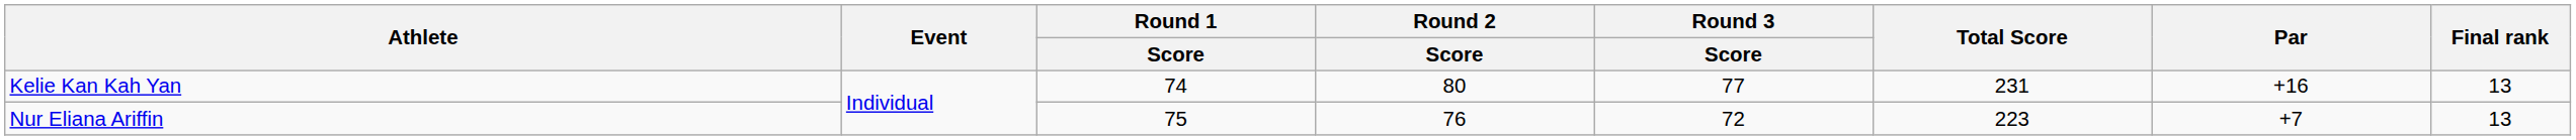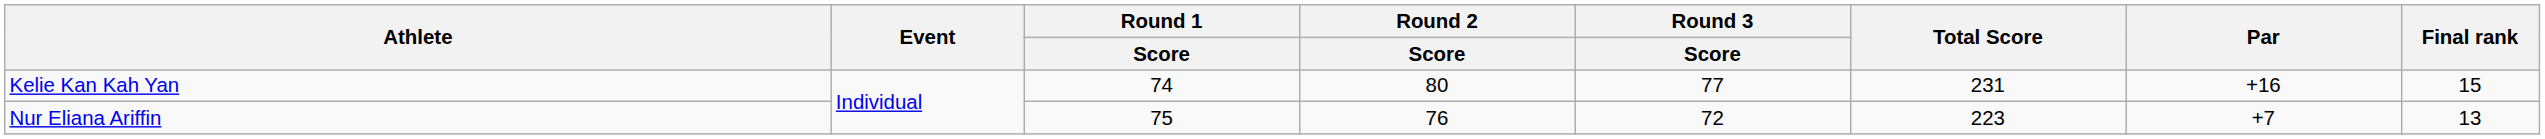Kelie Kan Kah Yan | Final rank: 13 -> 15
